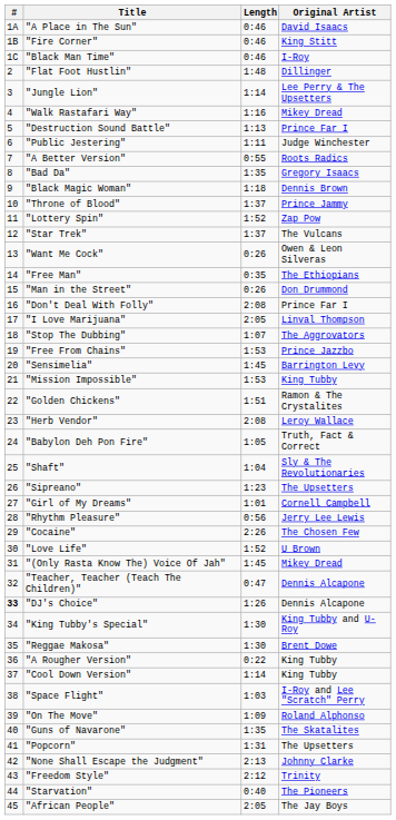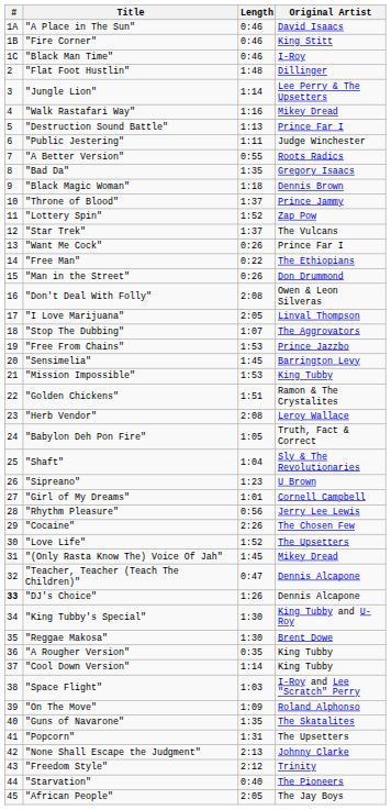"Want Me Cock" | Original Artist: Owen & Leon Silveras -> Prince Far I
"Free Man" | Length: 0:35 -> 0:22
"Don't Deal With Folly" | Original Artist: Prince Far I -> Owen & Leon Silveras
"Sipreano" | Original Artist: The Upsetters -> U Brown
"Love Life" | Original Artist: U Brown -> The Upsetters
"A Rougher Version" | Length: 0:22 -> 0:35
